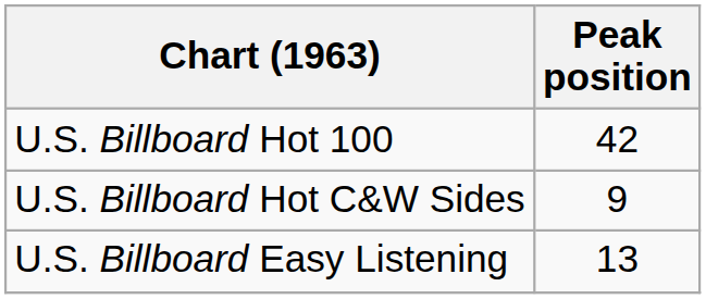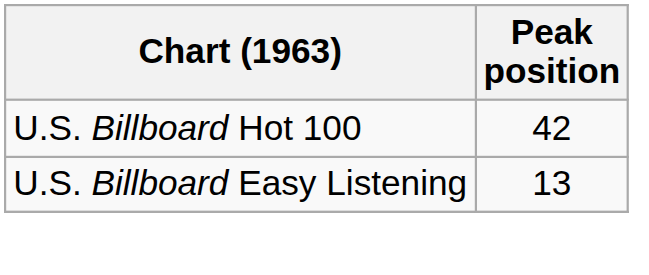- row: U.S. Billboard Hot C&W Sides | 9
